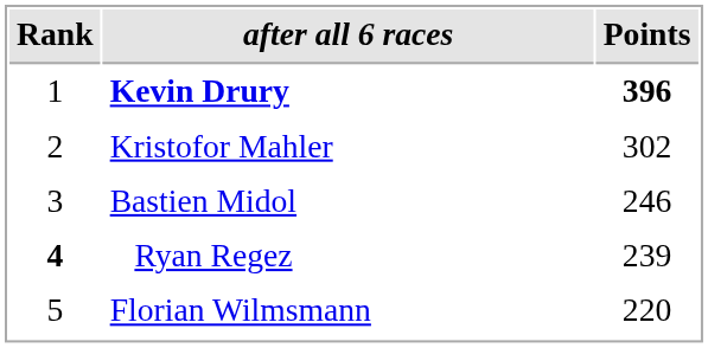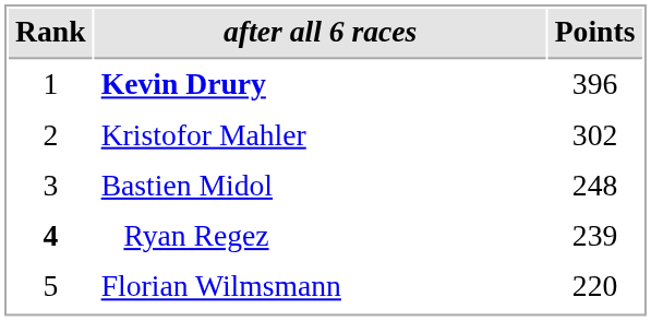Kevin Drury | Points: bold -> normal
Bastien Midol | Points: 246 -> 248
